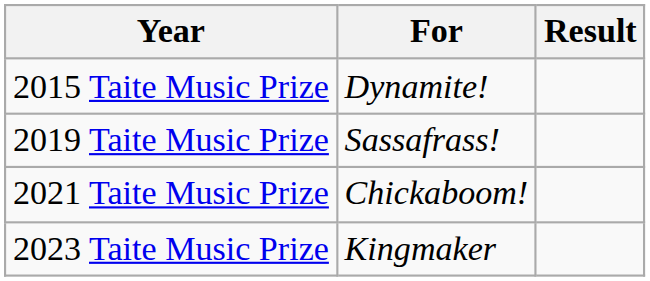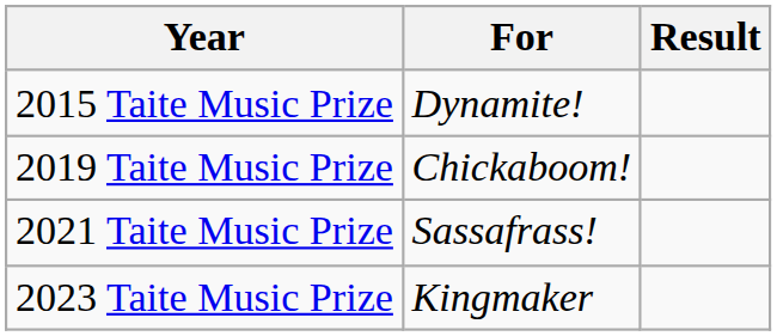2019 Taite Music Prize | For: Sassafrass! -> Chickaboom!
2021 Taite Music Prize | For: Chickaboom! -> Sassafrass!
